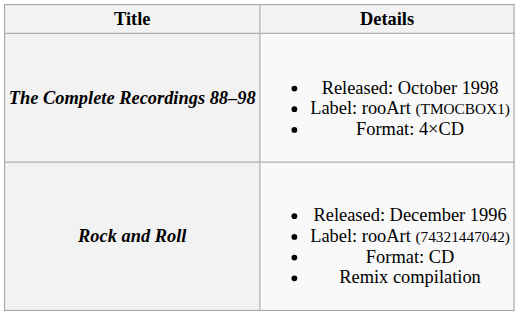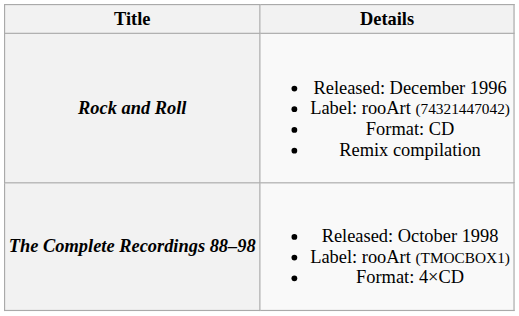rows swapped: Rock and Roll <-> The Complete Recordings 88–98
